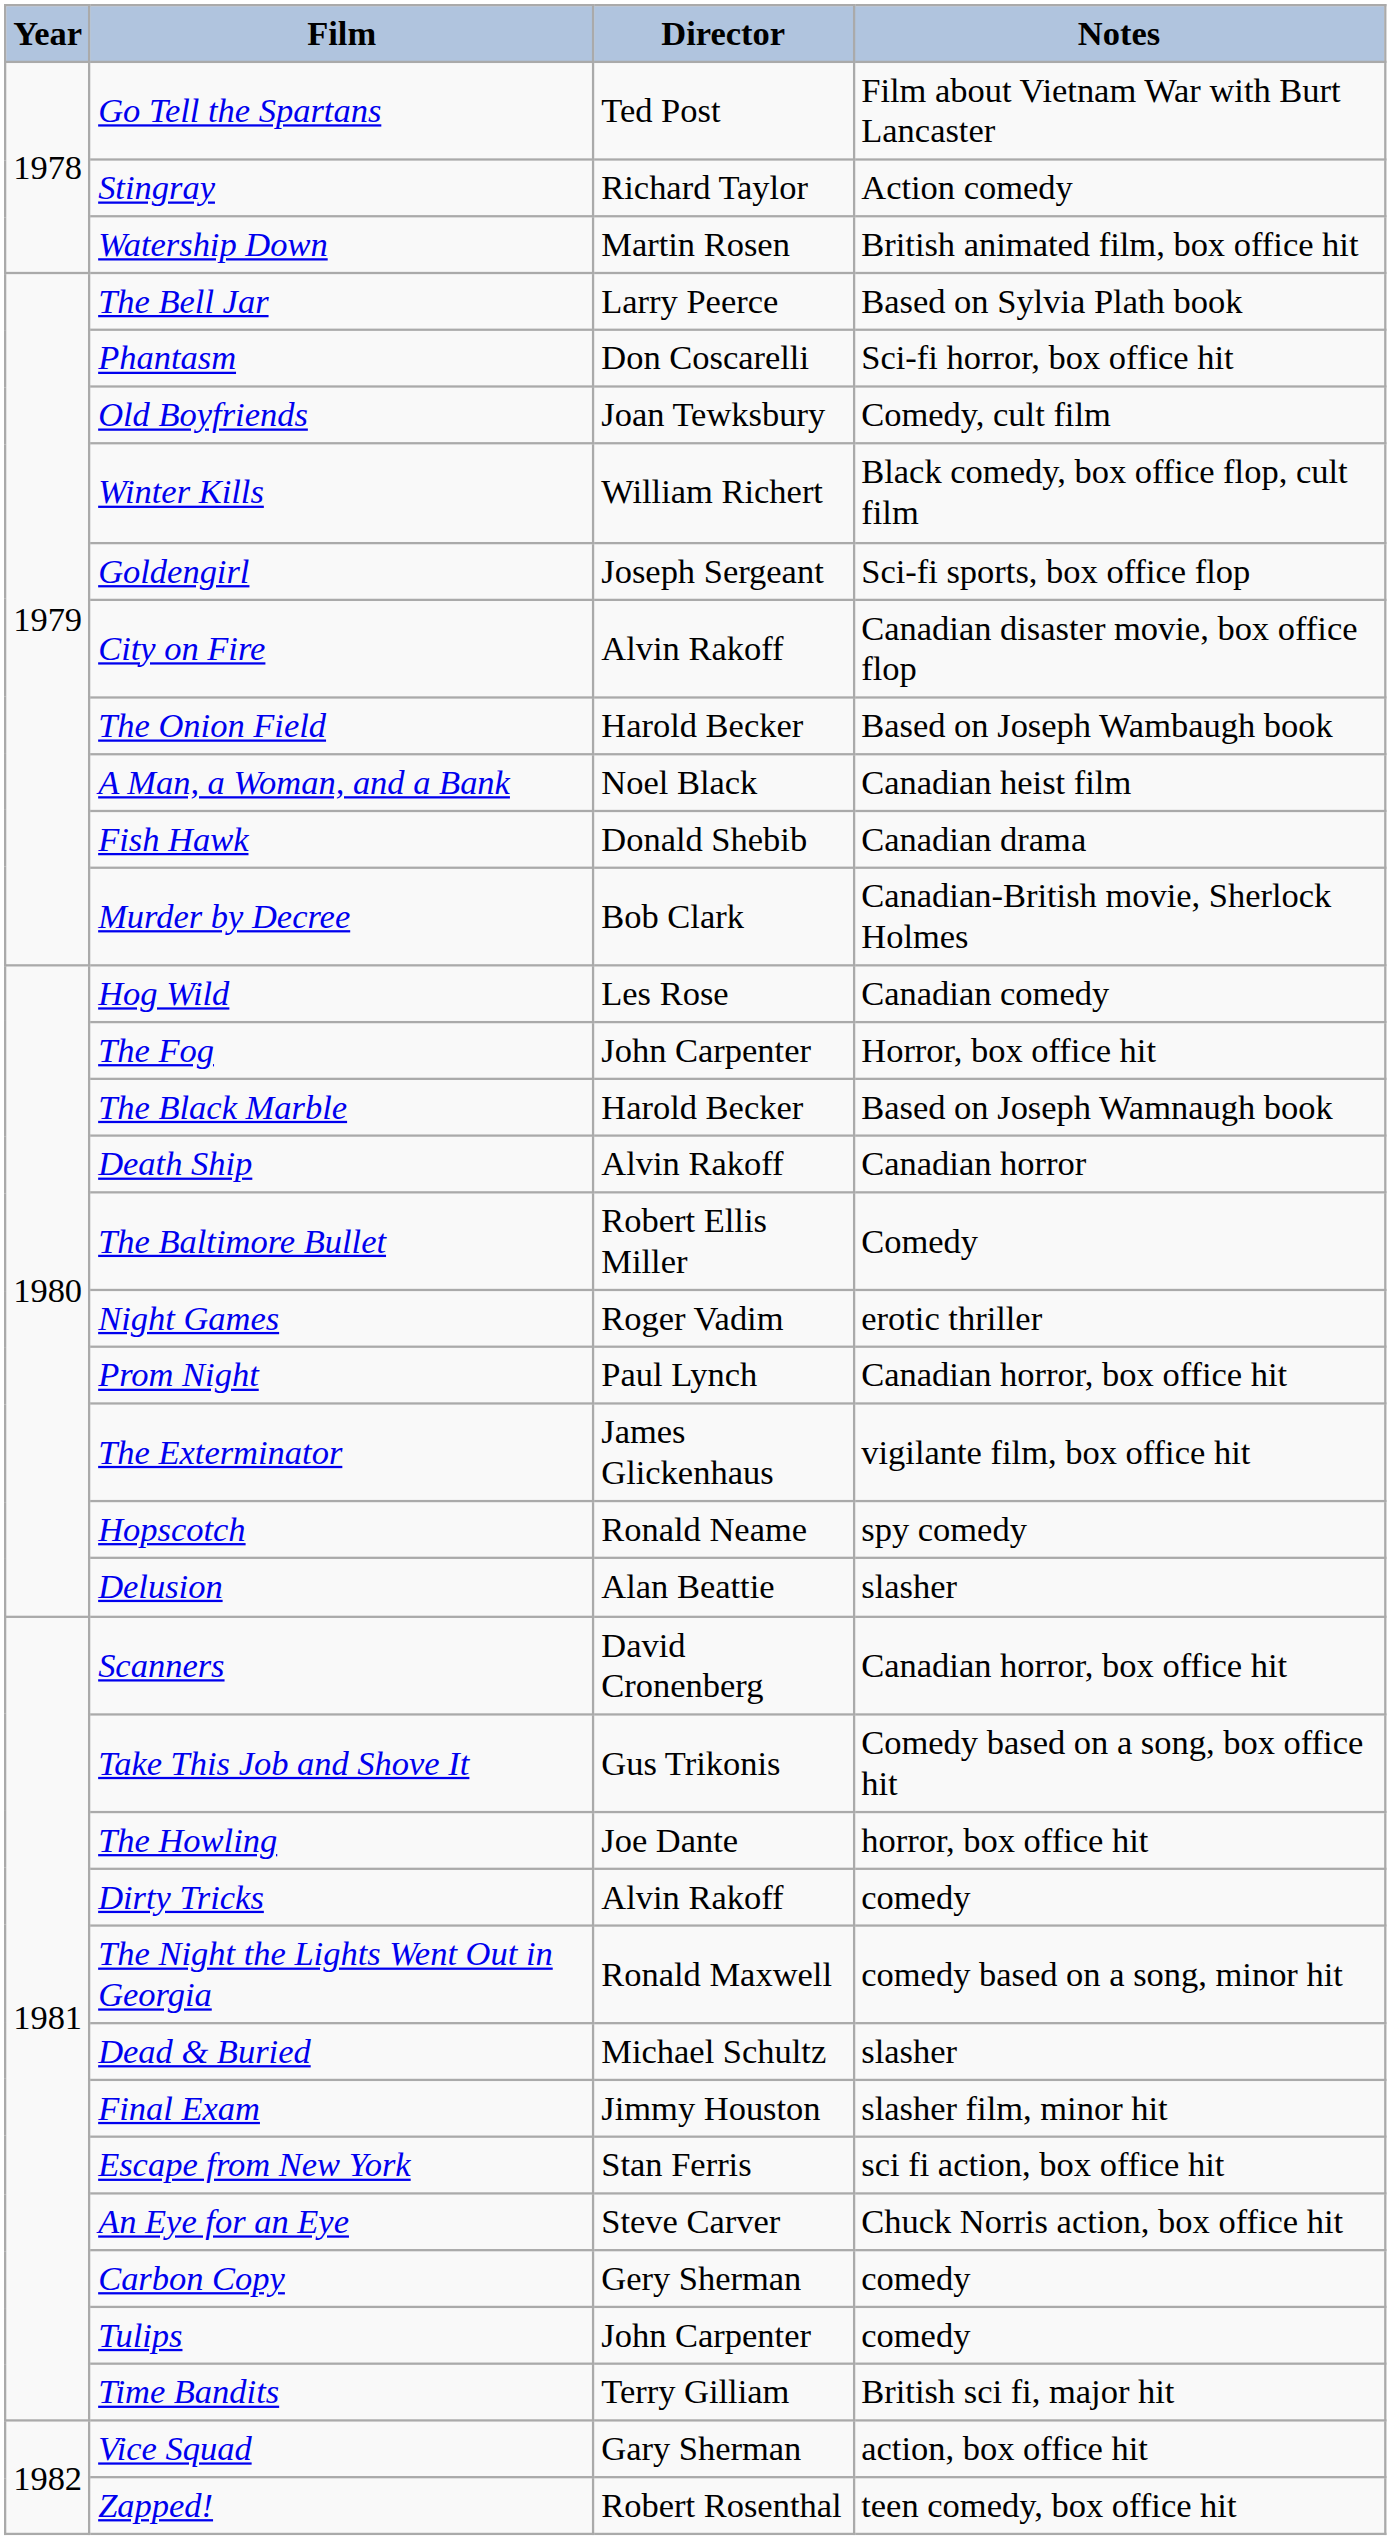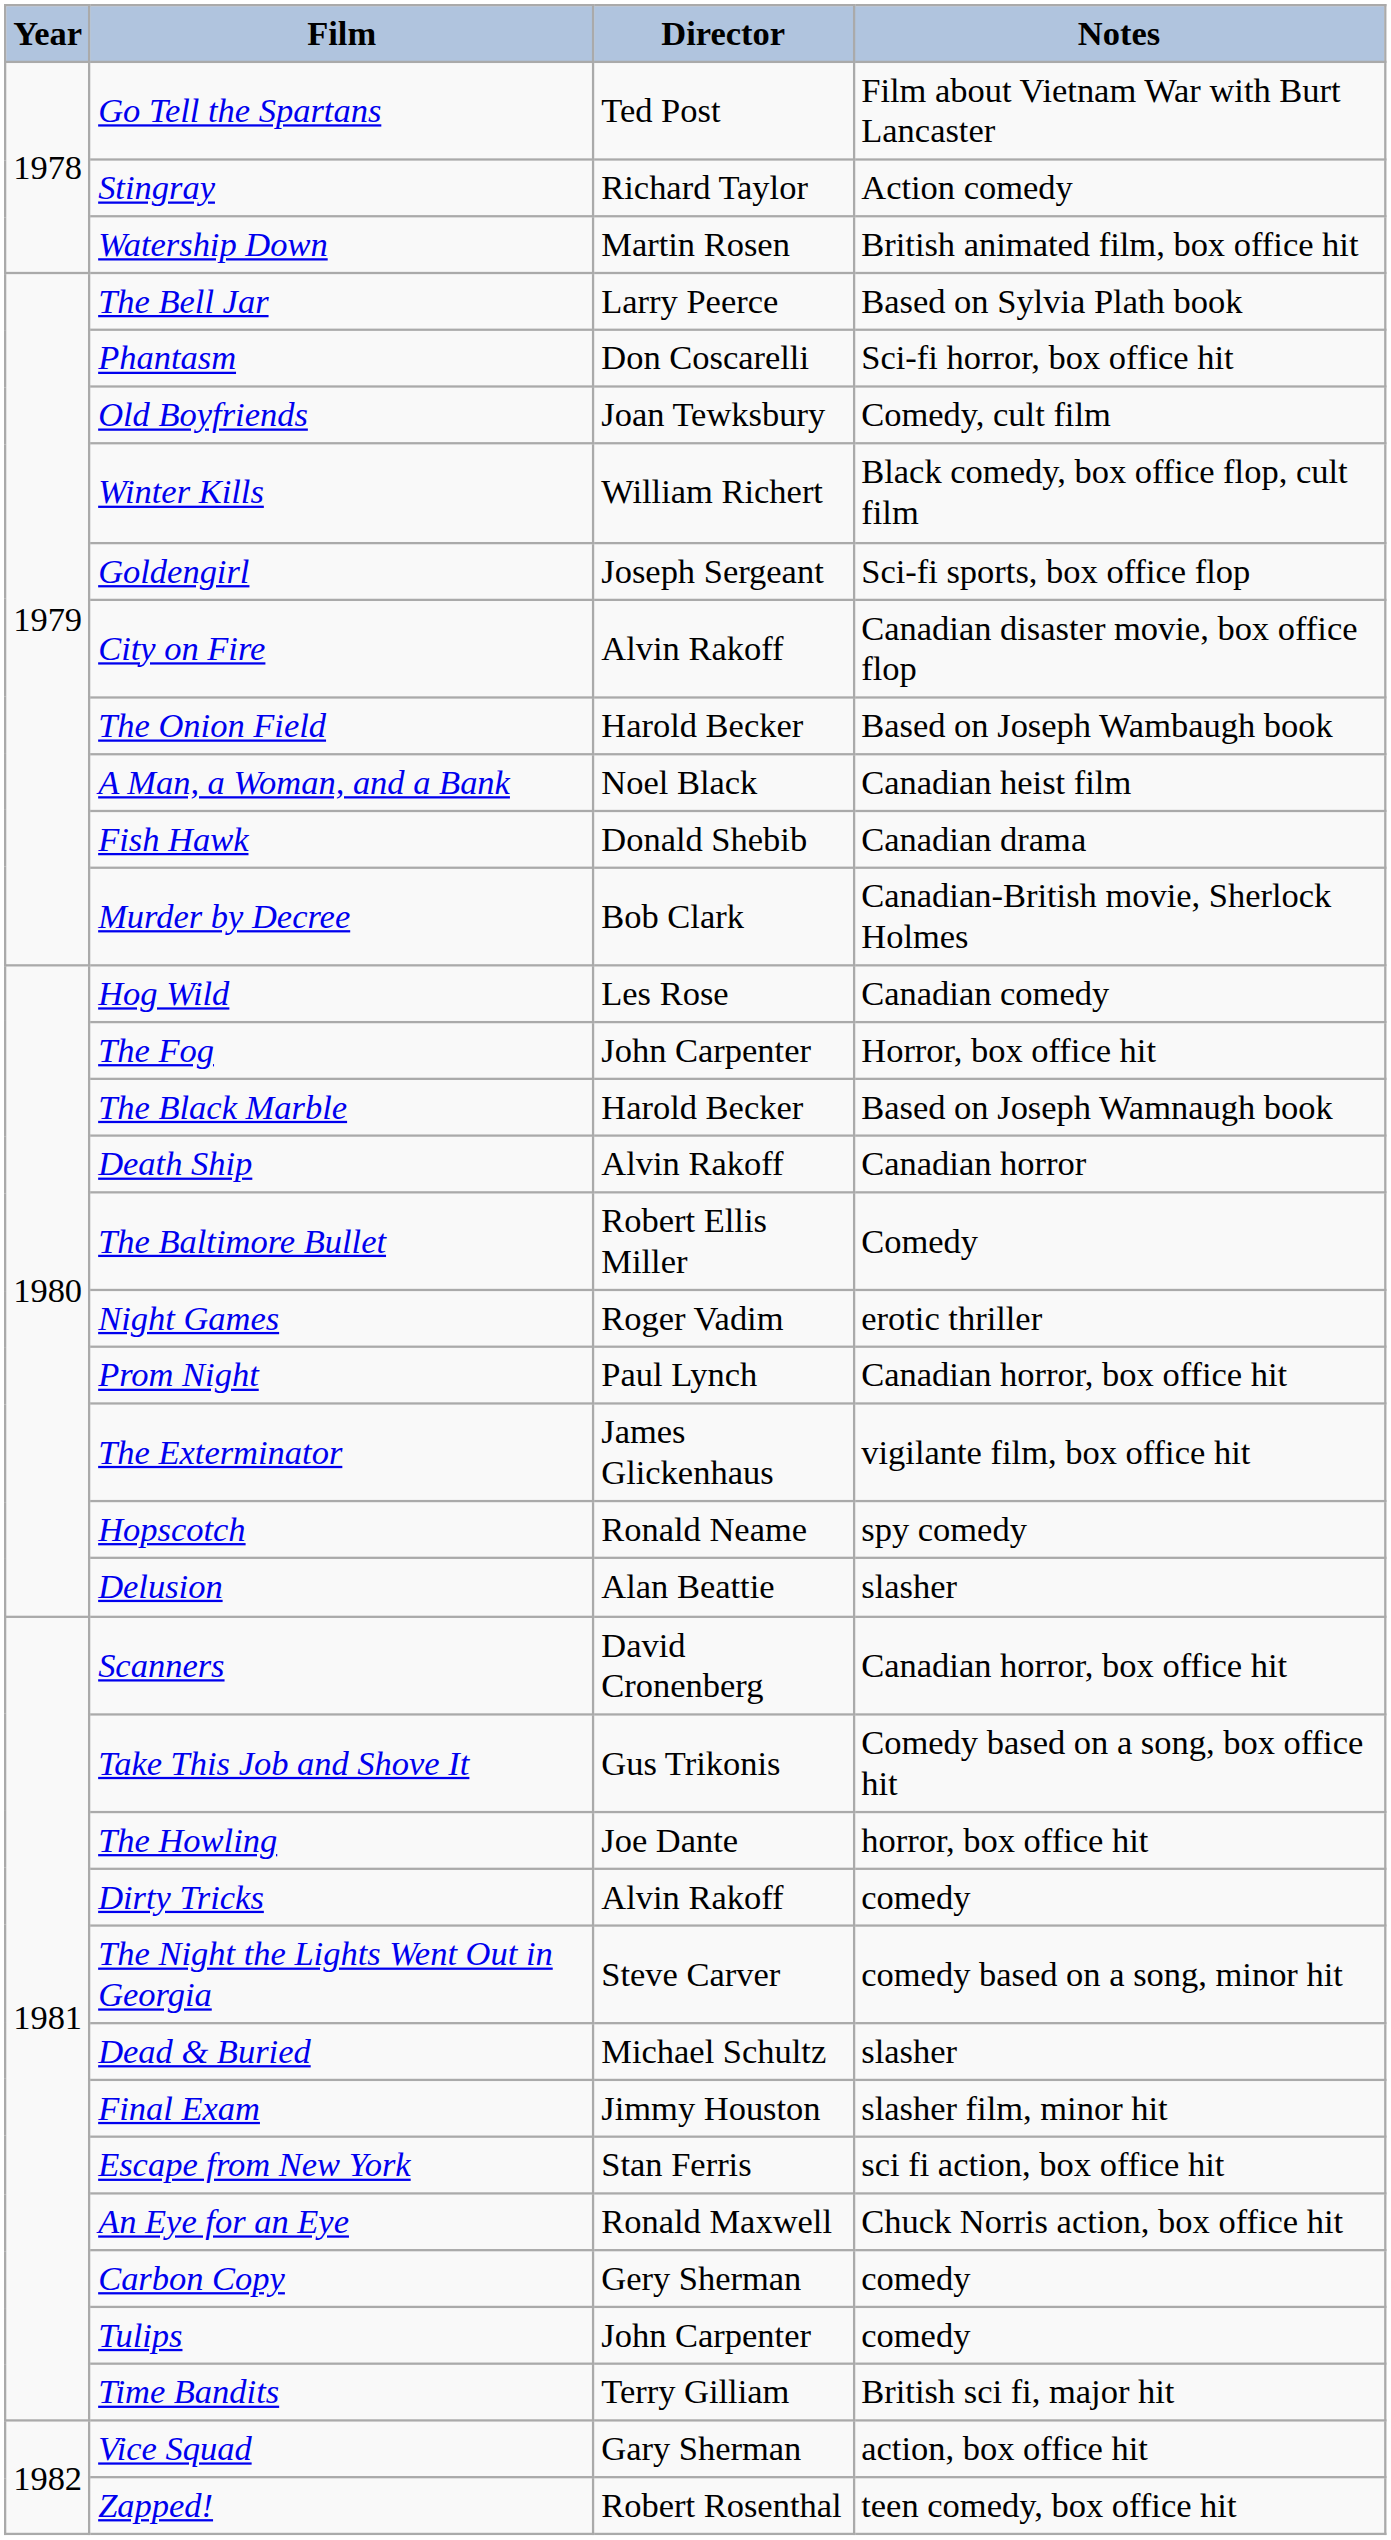The Night the Lights Went Out in Georgia | Director: Ronald Maxwell -> Steve Carver
An Eye for an Eye | Director: Steve Carver -> Ronald Maxwell
